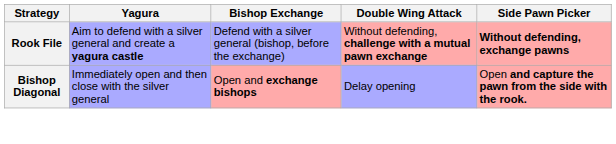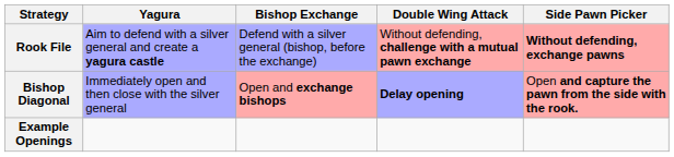Bishop Diagonal | Double Wing Attack: normal -> bold
+ row: Example Openings
